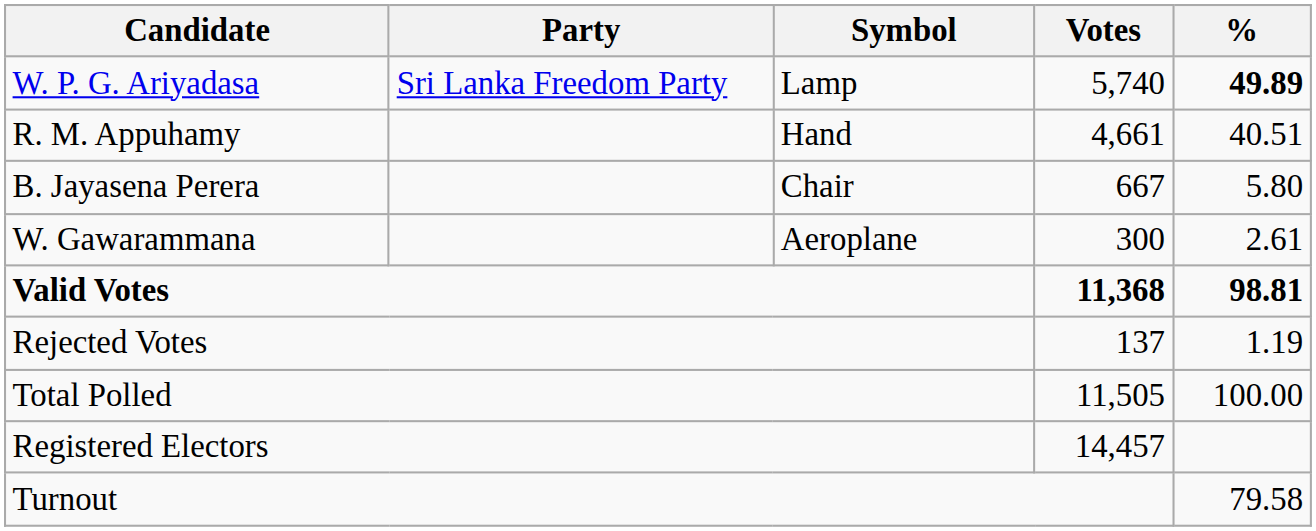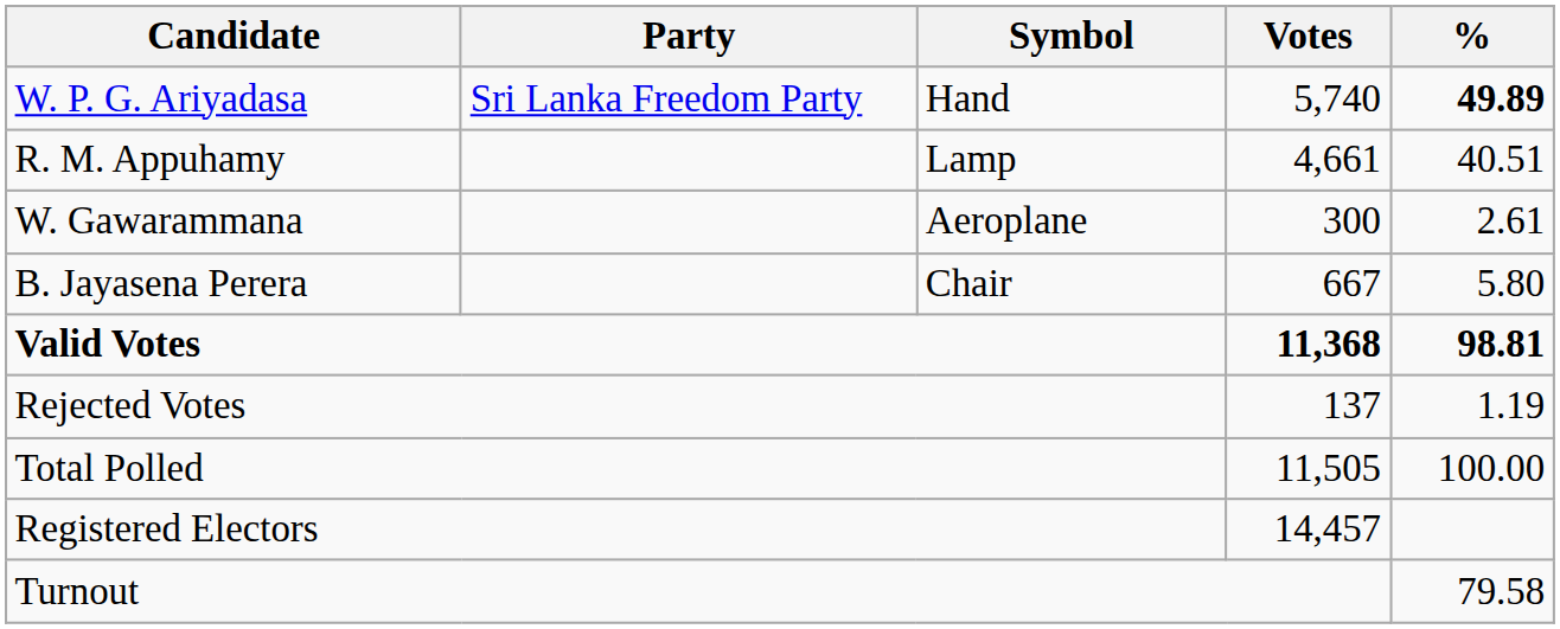W. P. G. Ariyadasa | Symbol: Lamp -> Hand
R. M. Appuhamy | Symbol: Hand -> Lamp
rows swapped: B. Jayasena Perera <-> W. Gawarammana
